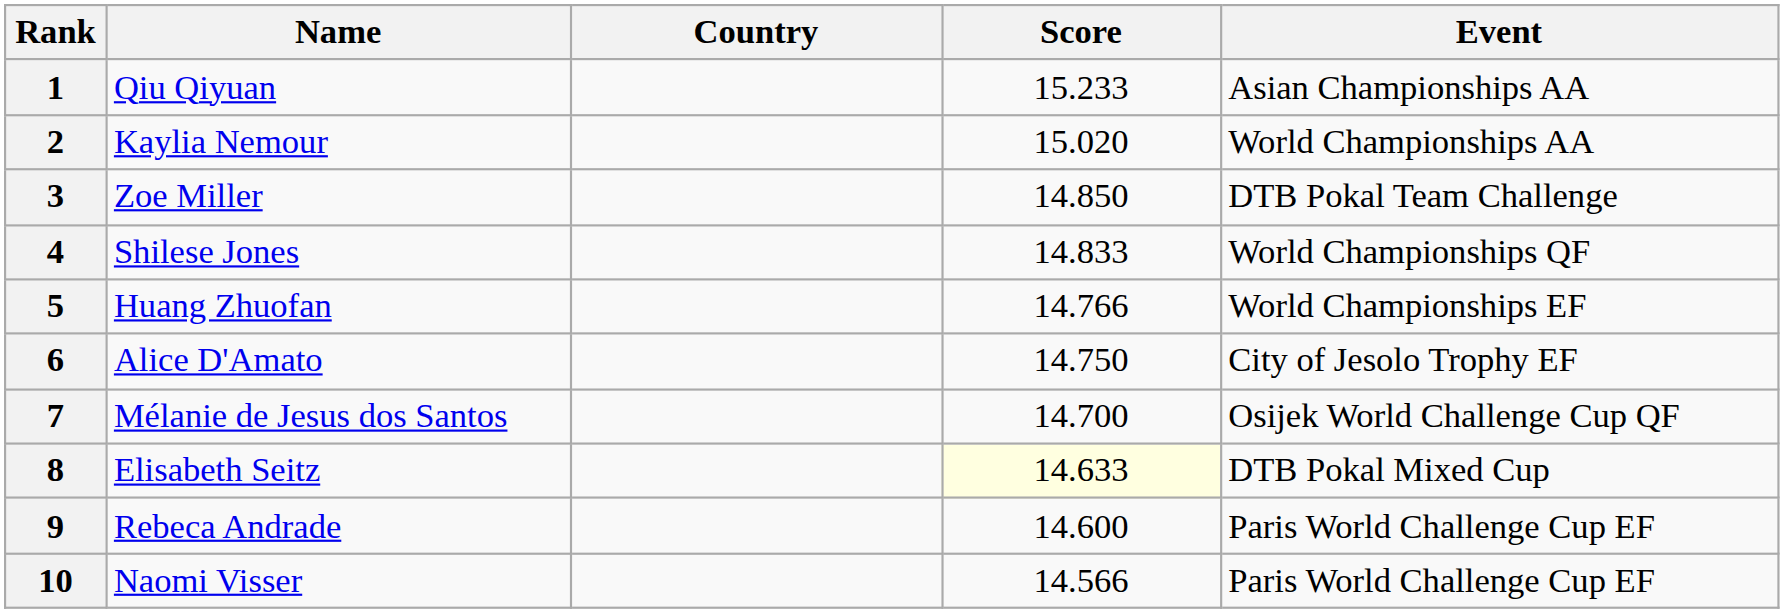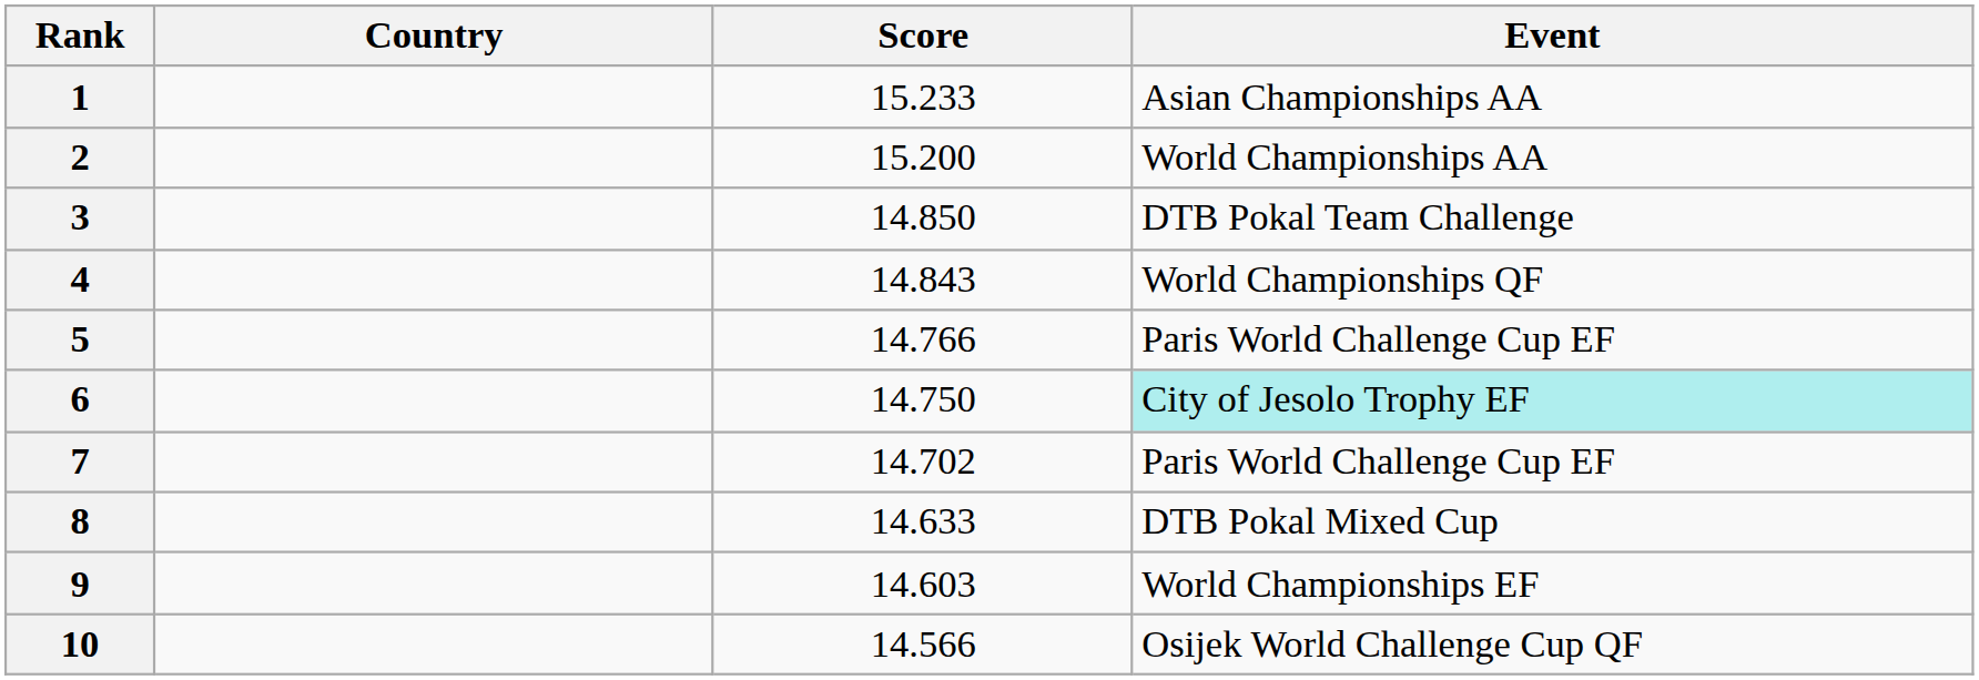- column: Name | Qiu Qiyuan | Kaylia Nemour | Zoe Miller | Shilese Jones | Huang Zhuofan | Alice D'Amato | Mélanie de Jesus dos Santos | Elisabeth Seitz | Rebeca Andrade | Naomi Visser
2 | Score: 15.020 -> 15.200
4 | Score: 14.833 -> 14.843
5 | Event: World Championships EF -> Paris World Challenge Cup EF
6 | Event: no background -> paleturquoise background
7 | Score: 14.700 -> 14.702
7 | Event: Osijek World Challenge Cup QF -> Paris World Challenge Cup EF
8 | Score: lightyellow background -> no background
9 | Score: 14.600 -> 14.603
9 | Event: Paris World Challenge Cup EF -> World Championships EF
10 | Event: Paris World Challenge Cup EF -> Osijek World Challenge Cup QF
